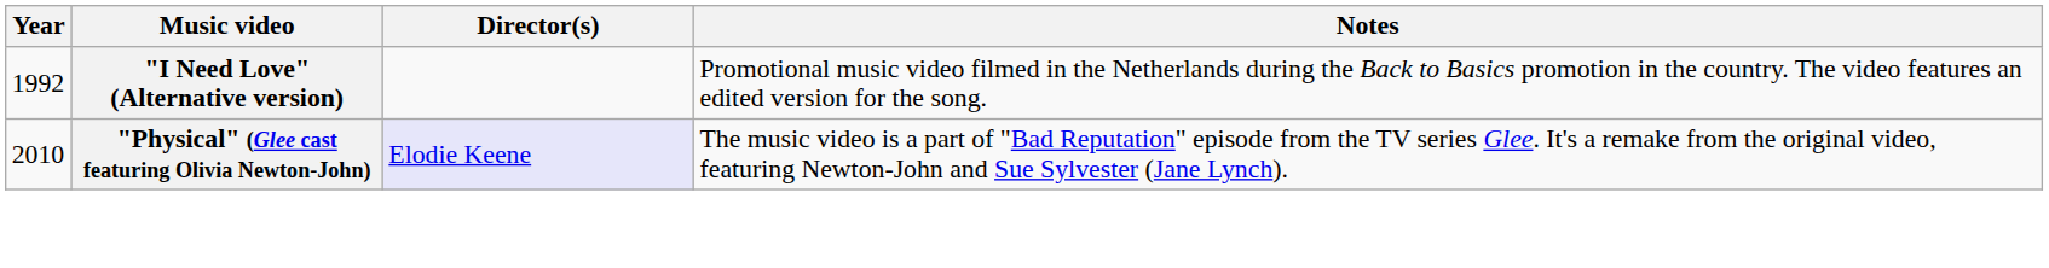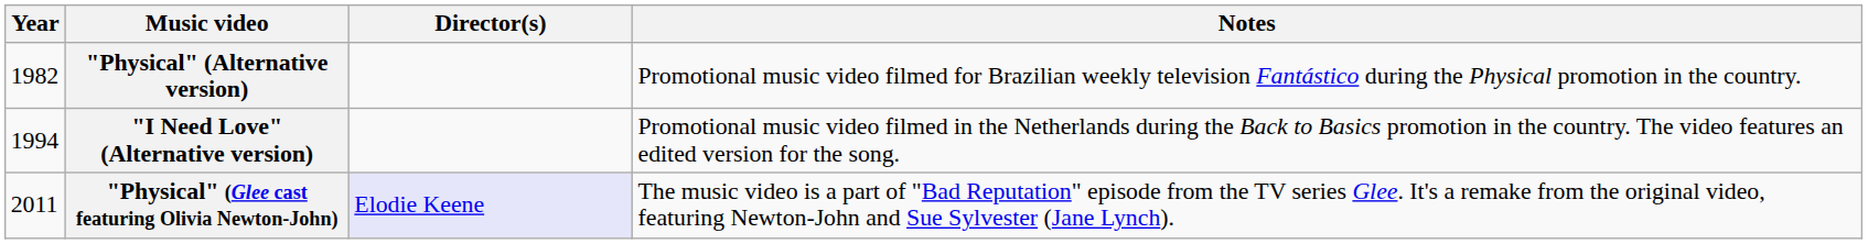+ row: 1982 | "Physical" (Alternative version) | Promotional music video filmed for Brazilian weekly television Fantástico during the Physical promotion in the country.
"I Need Love" (Alternative version) | Year: 1992 -> 1994
"Physical" (Glee cast featuring Olivia Newton-John) | Year: 2010 -> 2011
